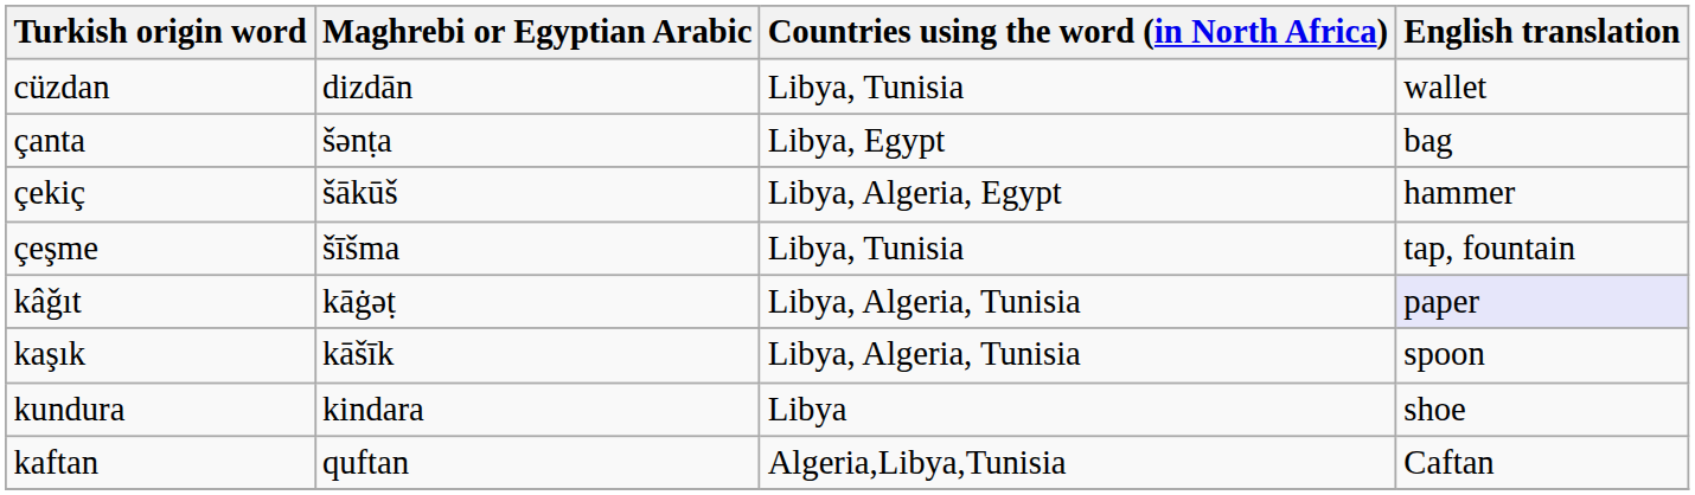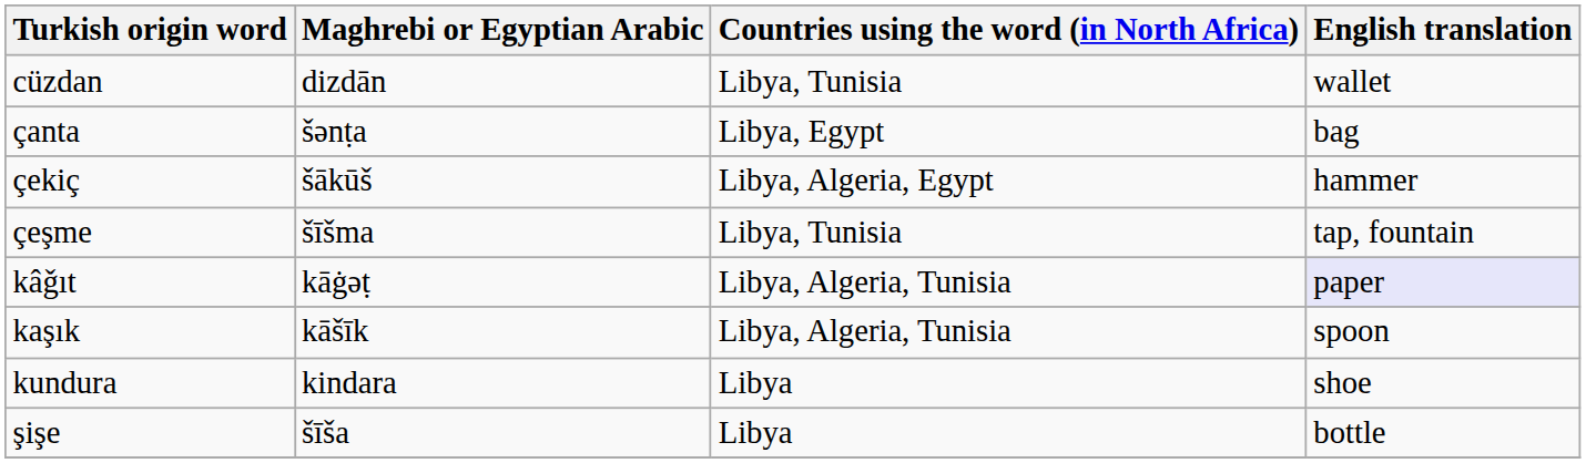+ row: şişe | šīša | Libya | bottle
- row: kaftan | quftan | Algeria,Libya,Tunisia | Caftan
